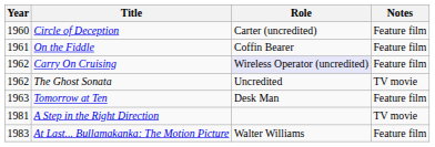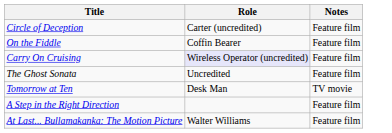- column: Year | 1960 | 1961 | 1962 | 1962 | 1963 | 1981 | 1983
The Ghost Sonata | Notes: TV movie -> Feature film
Tomorrow at Ten | Notes: Feature film -> TV movie
A Step in the Right Direction | Notes: TV movie -> Feature film
